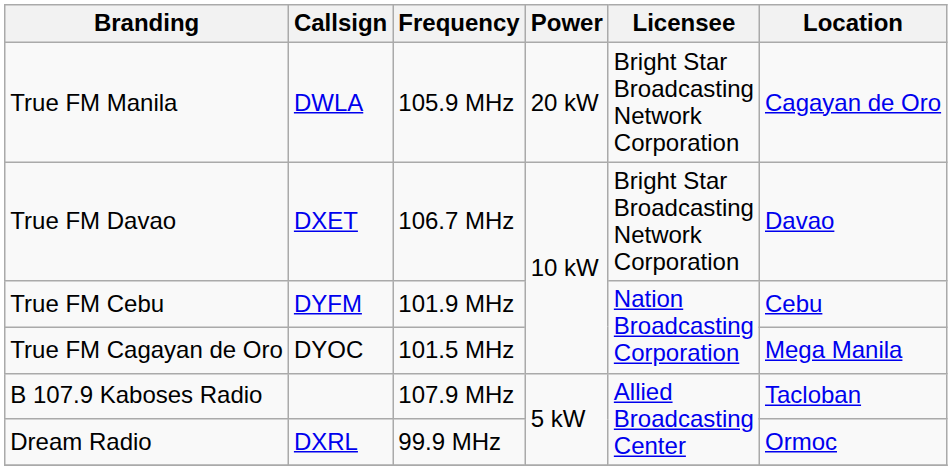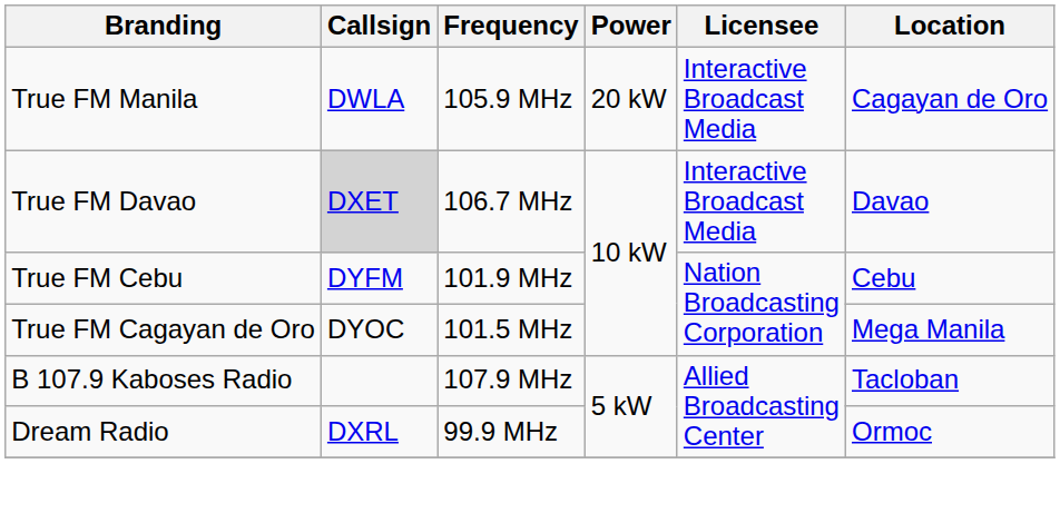True FM Manila | Licensee: Bright Star Broadcasting Network Corporation -> Interactive Broadcast Media
True FM Davao | Callsign: no background -> lightgrey background
True FM Davao | Licensee: Bright Star Broadcasting Network Corporation -> Interactive Broadcast Media
